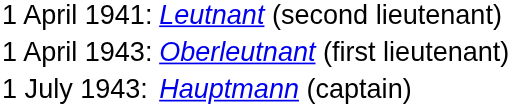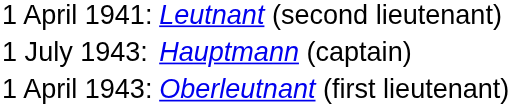rows swapped: 1 April 1943: <-> 1 July 1943:
